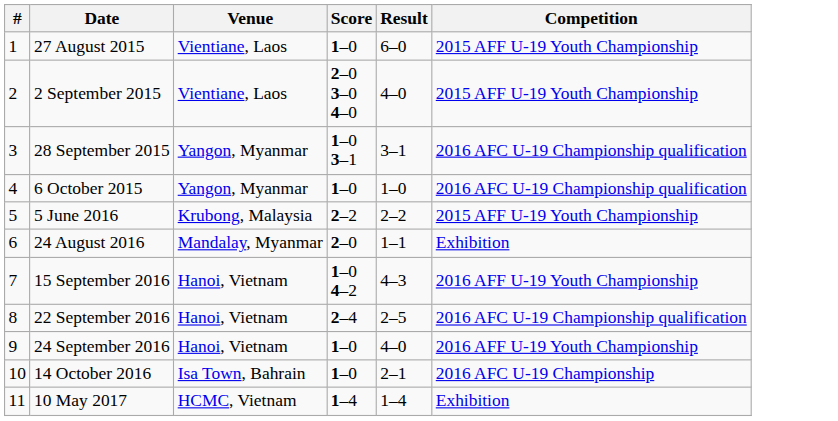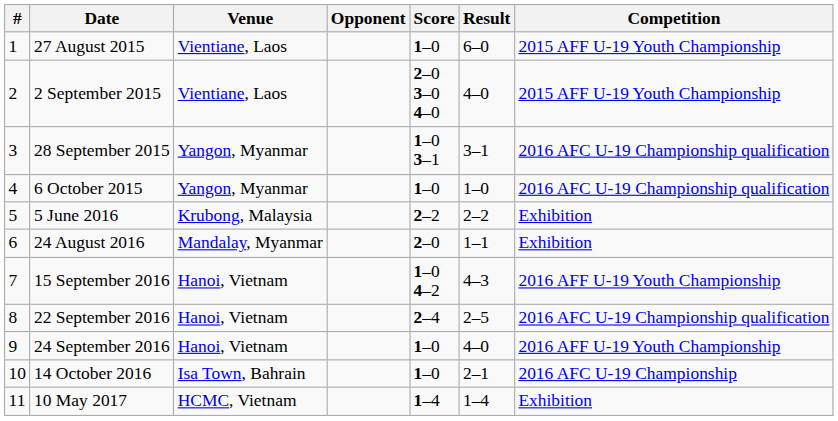+ column: Opponent
5 June 2016 | Competition: 2015 AFF U-19 Youth Championship -> Exhibition
